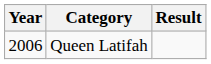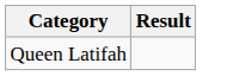- column: Year | 2006
